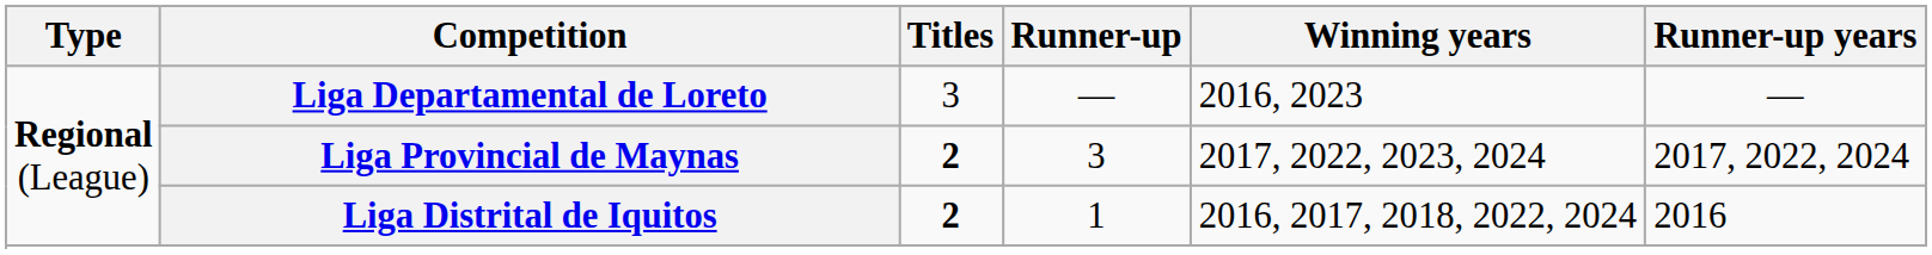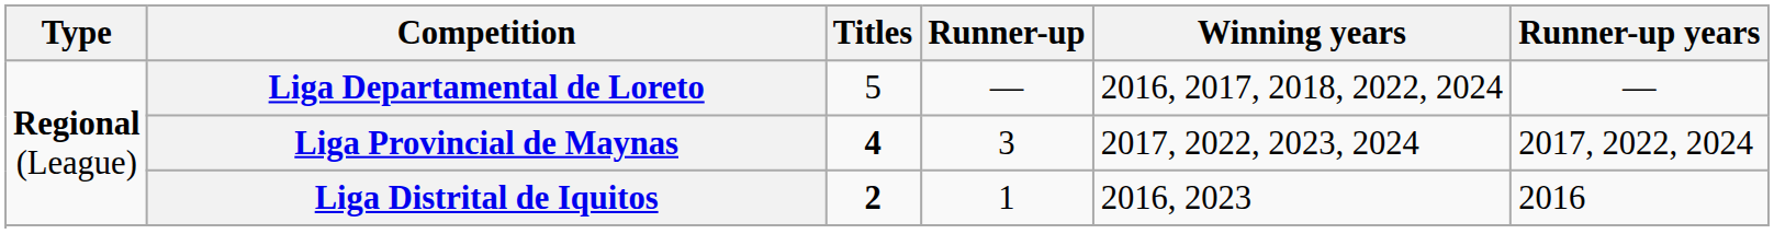Liga Departamental de Loreto | Titles: 3 -> 5
Liga Departamental de Loreto | Winning years: 2016, 2023 -> 2016, 2017, 2018, 2022, 2024
Liga Provincial de Maynas | Titles: 2 -> 4
Liga Distrital de Iquitos | Winning years: 2016, 2017, 2018, 2022, 2024 -> 2016, 2023
